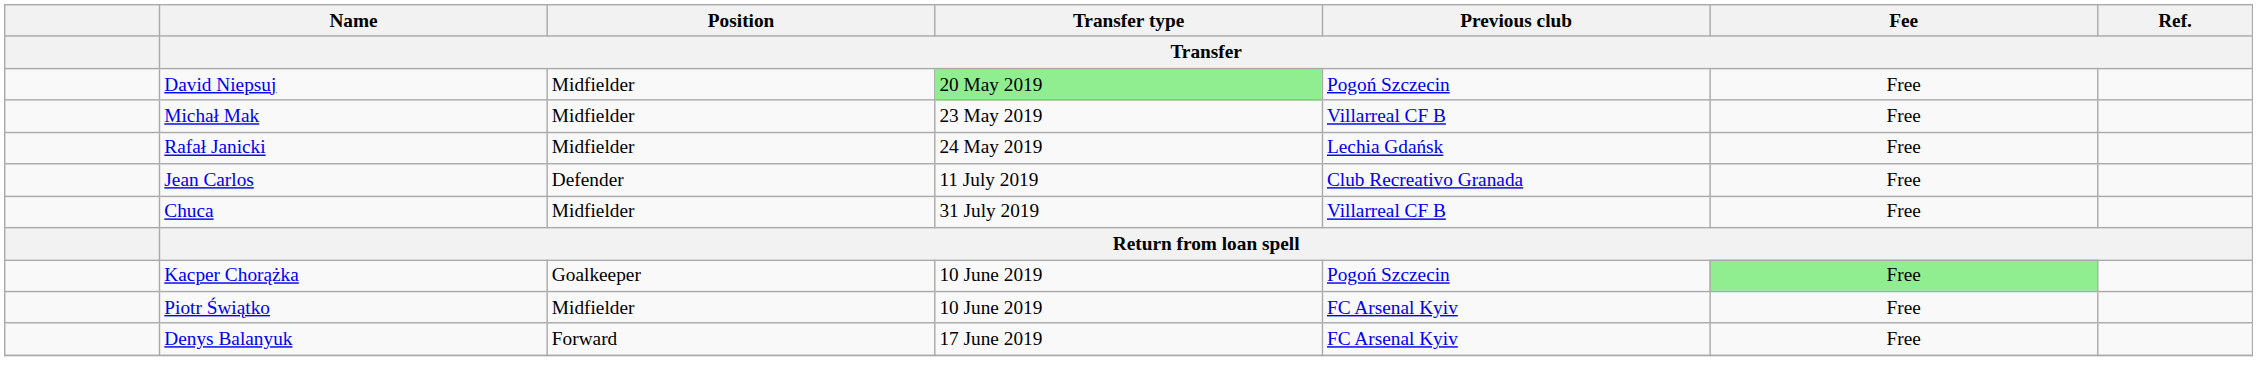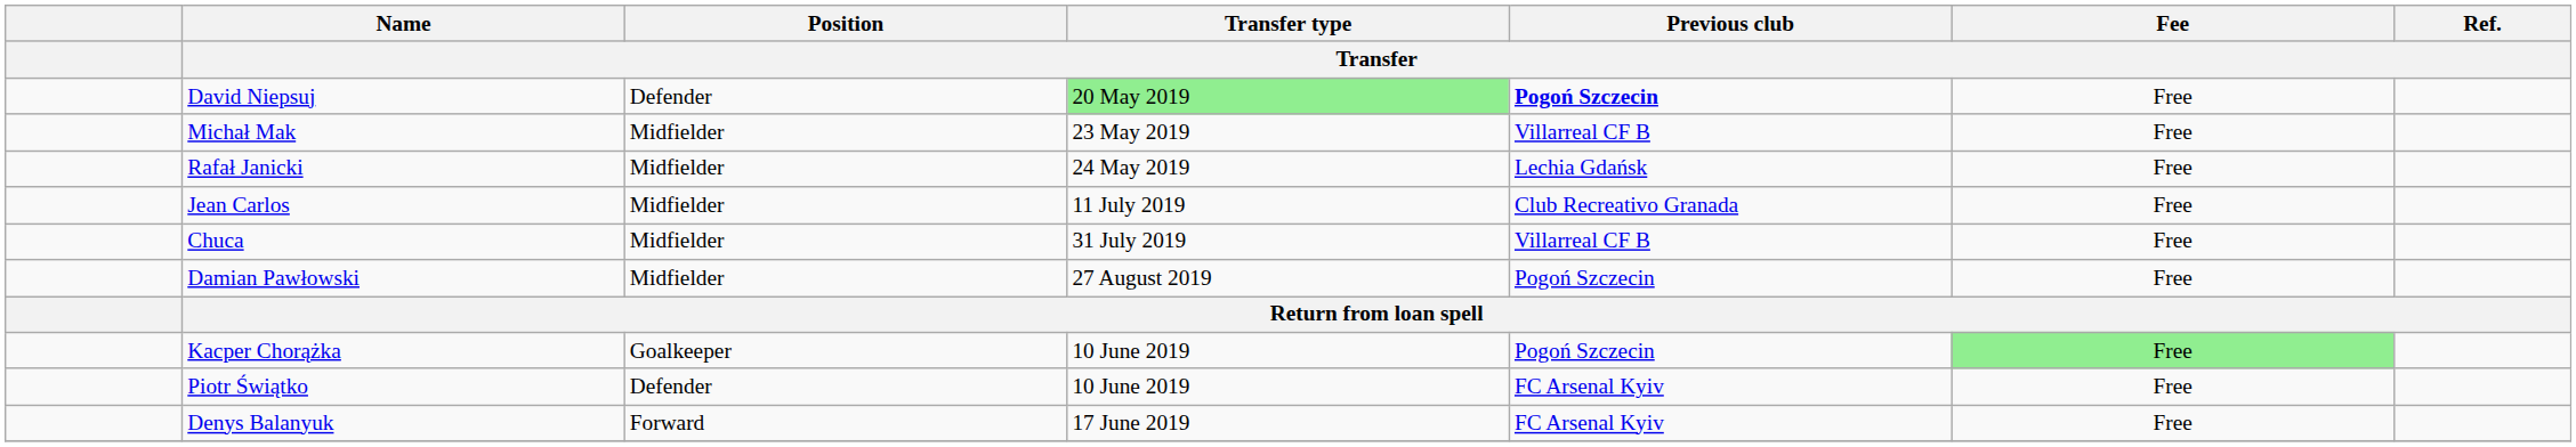David Niepsuj | Position / Transfer: Midfielder -> Defender
David Niepsuj | Previous club / Transfer: normal -> bold
Jean Carlos | Position / Transfer: Defender -> Midfielder
+ row: Damian Pawłowski | Midfielder | 27 August 2019 | Pogoń Szczecin | Free
Piotr Świątko | Position / Transfer: Midfielder -> Defender
